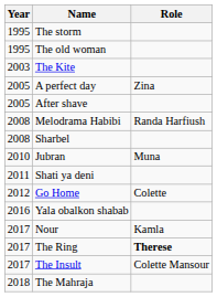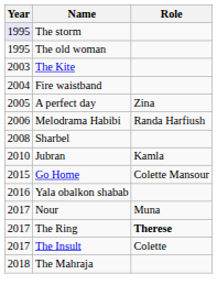The storm | Year: no background -> lavender background
+ row: 2004 | Fire waistband
- row: 2005 | After shave
Melodrama Habibi | Year: 2008 -> 2006
Jubran | Role: Muna -> Kamla
- row: 2011 | Shati ya deni
Go Home | Year: 2012 -> 2015
Go Home | Role: Colette -> Colette Mansour
Nour | Role: Kamla -> Muna
The Insult | Role: Colette Mansour -> Colette
